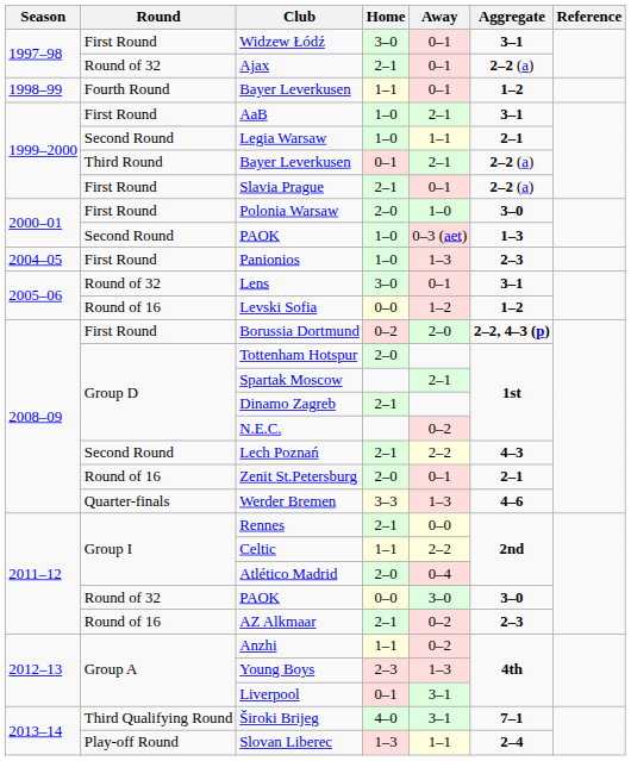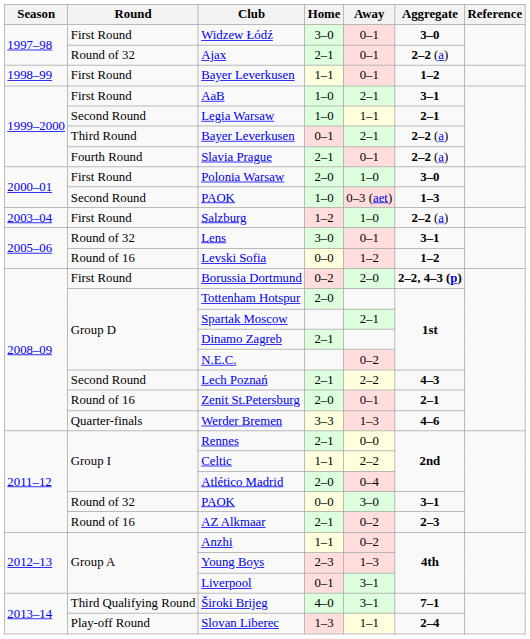Widzew Łódź | Aggregate: 3–1 -> 3–0
Bayer Leverkusen / 1–1 | Round: Fourth Round -> First Round
Slavia Prague | Round: First Round -> Fourth Round
+ row: 2003–04 | First Round | Salzburg | 1–2 | 1–0 | 2–2 (a)
- row: 2004–05 | First Round | Panionios | 1–0 | 1–3 | 2–3
PAOK / 0–0 | Aggregate: 3–0 -> 3–1
